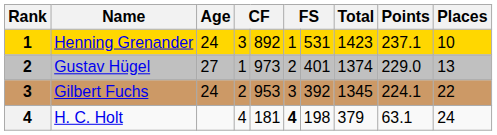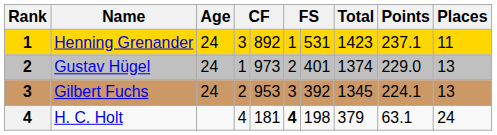Henning Grenander | Places: 10 -> 11
Gustav Hügel | Age: 27 -> 24
Gilbert Fuchs | Places: 22 -> 13
